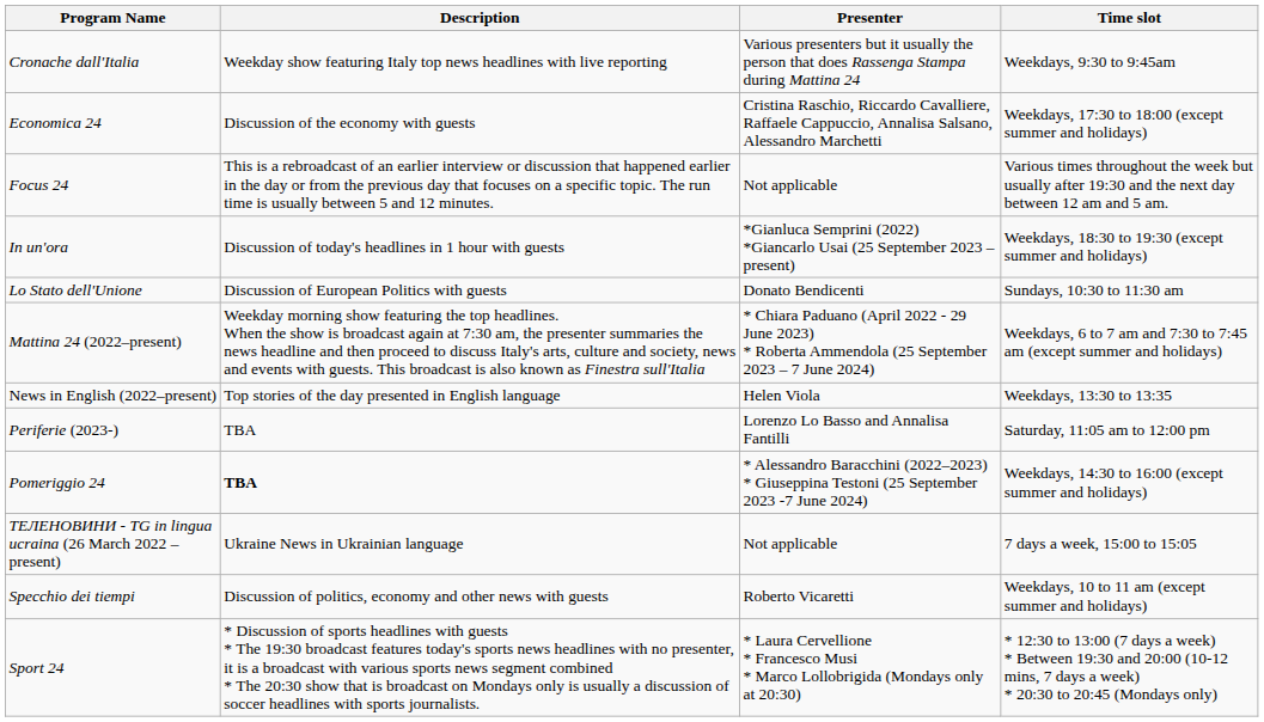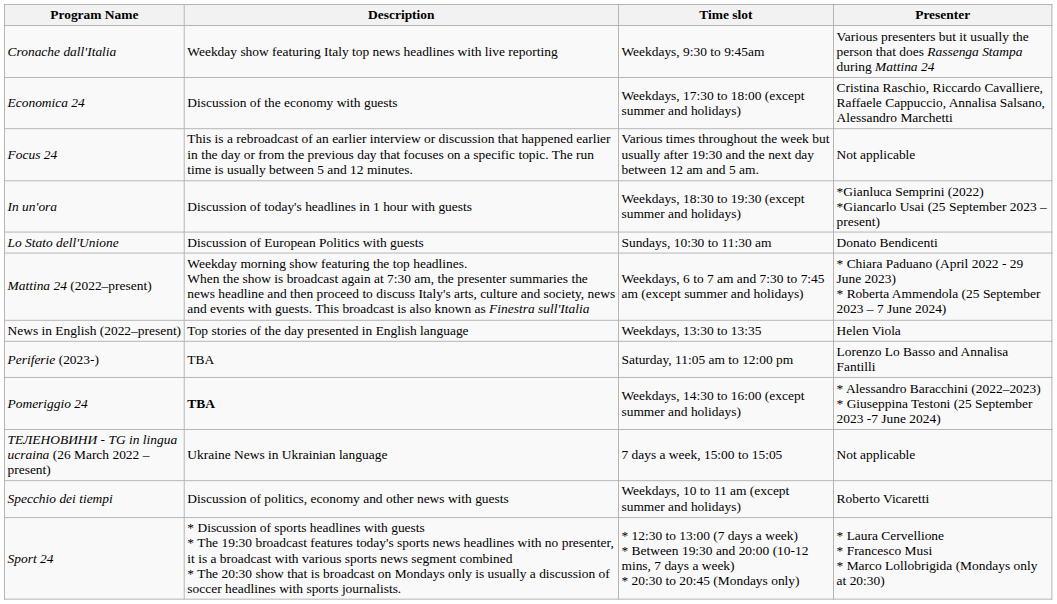columns swapped: Time slot <-> Presenter
